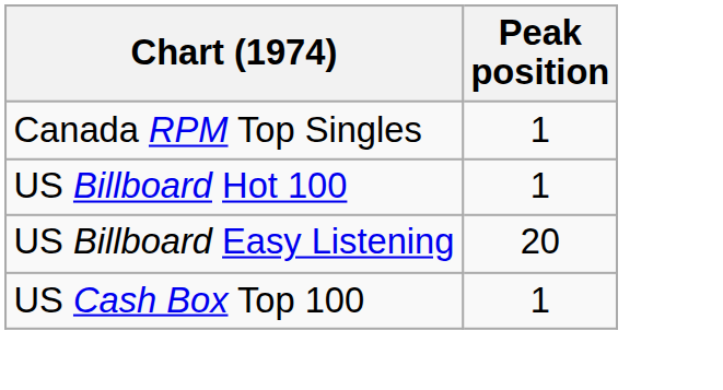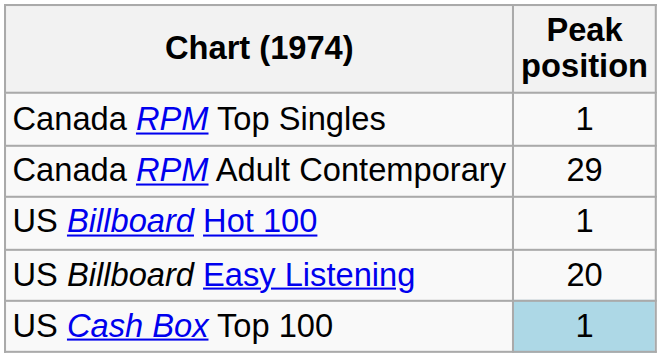+ row: Canada RPM Adult Contemporary | 29
US Cash Box Top 100 | Peak position: no background -> lightblue background
